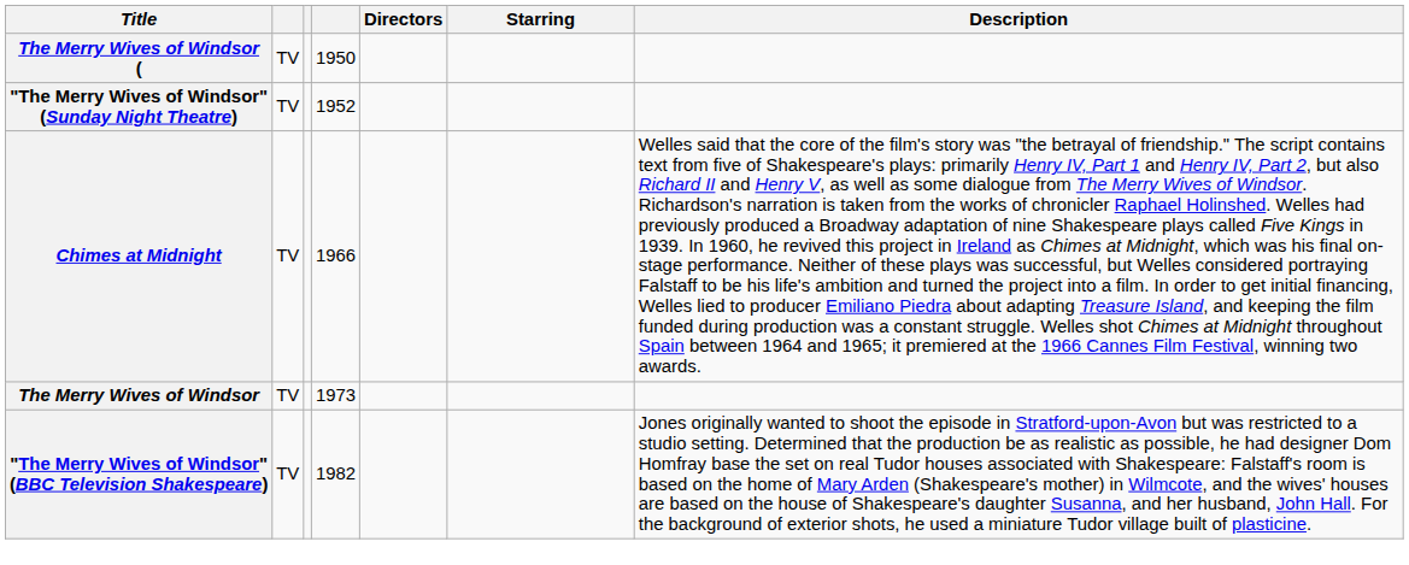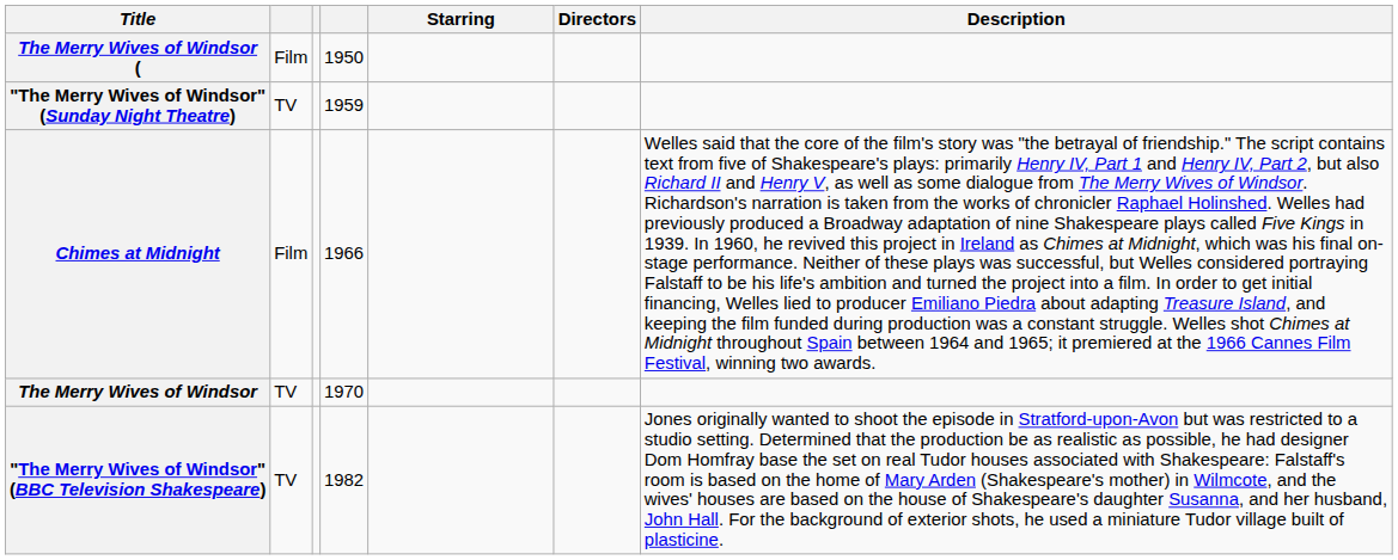columns swapped: Directors <-> Starring
The Merry Wives of Windsor ( | column 2: TV -> Film
"The Merry Wives of Windsor" (Sunday Night Theatre) | column 4: 1952 -> 1959
Chimes at Midnight | column 2: TV -> Film
The Merry Wives of Windsor | column 4: 1973 -> 1970
